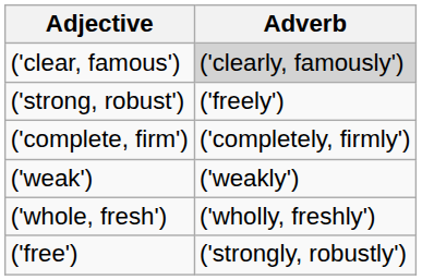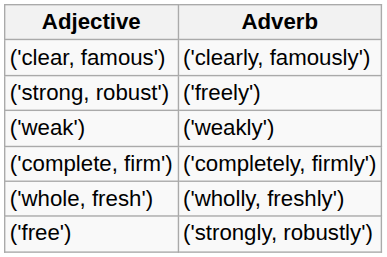('clear, famous') | Adverb: lightgrey background -> no background
rows swapped: ('weak') <-> ('complete, firm')
